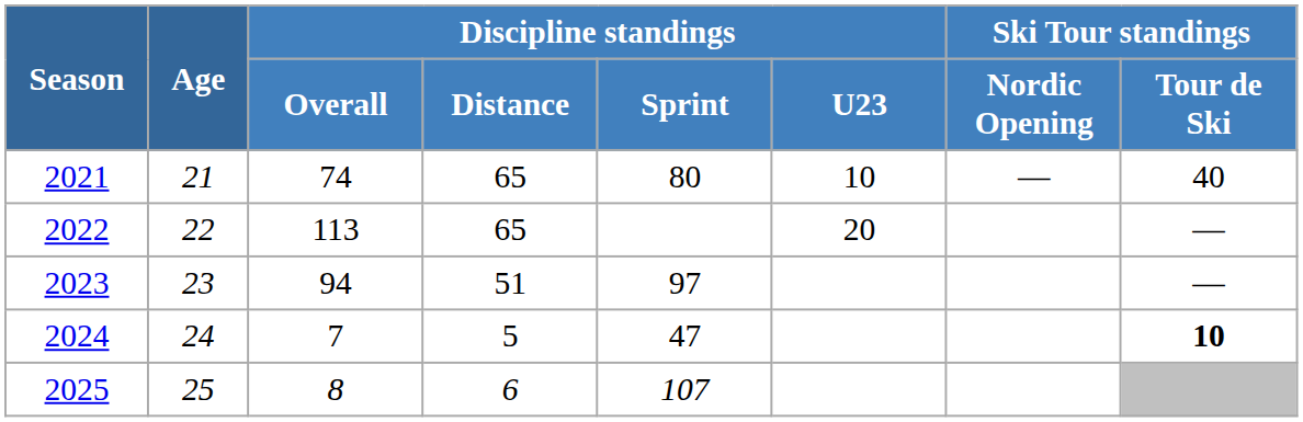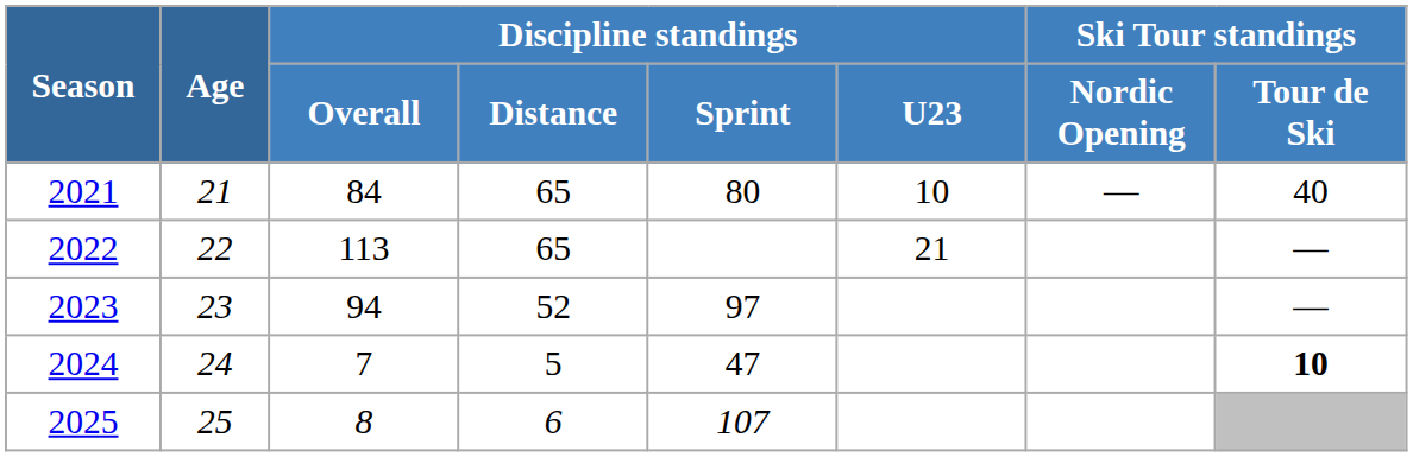2021 | Discipline standings / Overall: 74 -> 84
2022 | Discipline standings / U23: 20 -> 21
2023 | Discipline standings / Distance: 51 -> 52
